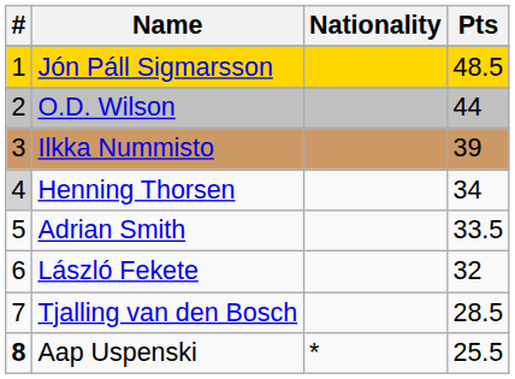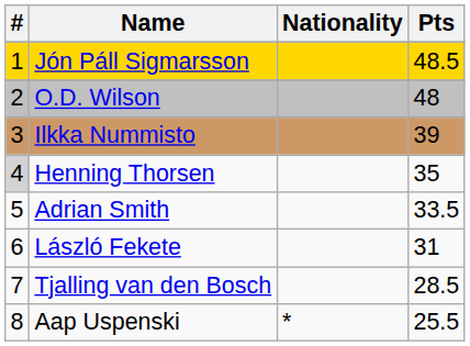O.D. Wilson | Pts: 44 -> 48
Henning Thorsen | Pts: 34 -> 35
László Fekete | Pts: 32 -> 31
Aap Uspenski | #: bold -> normal
